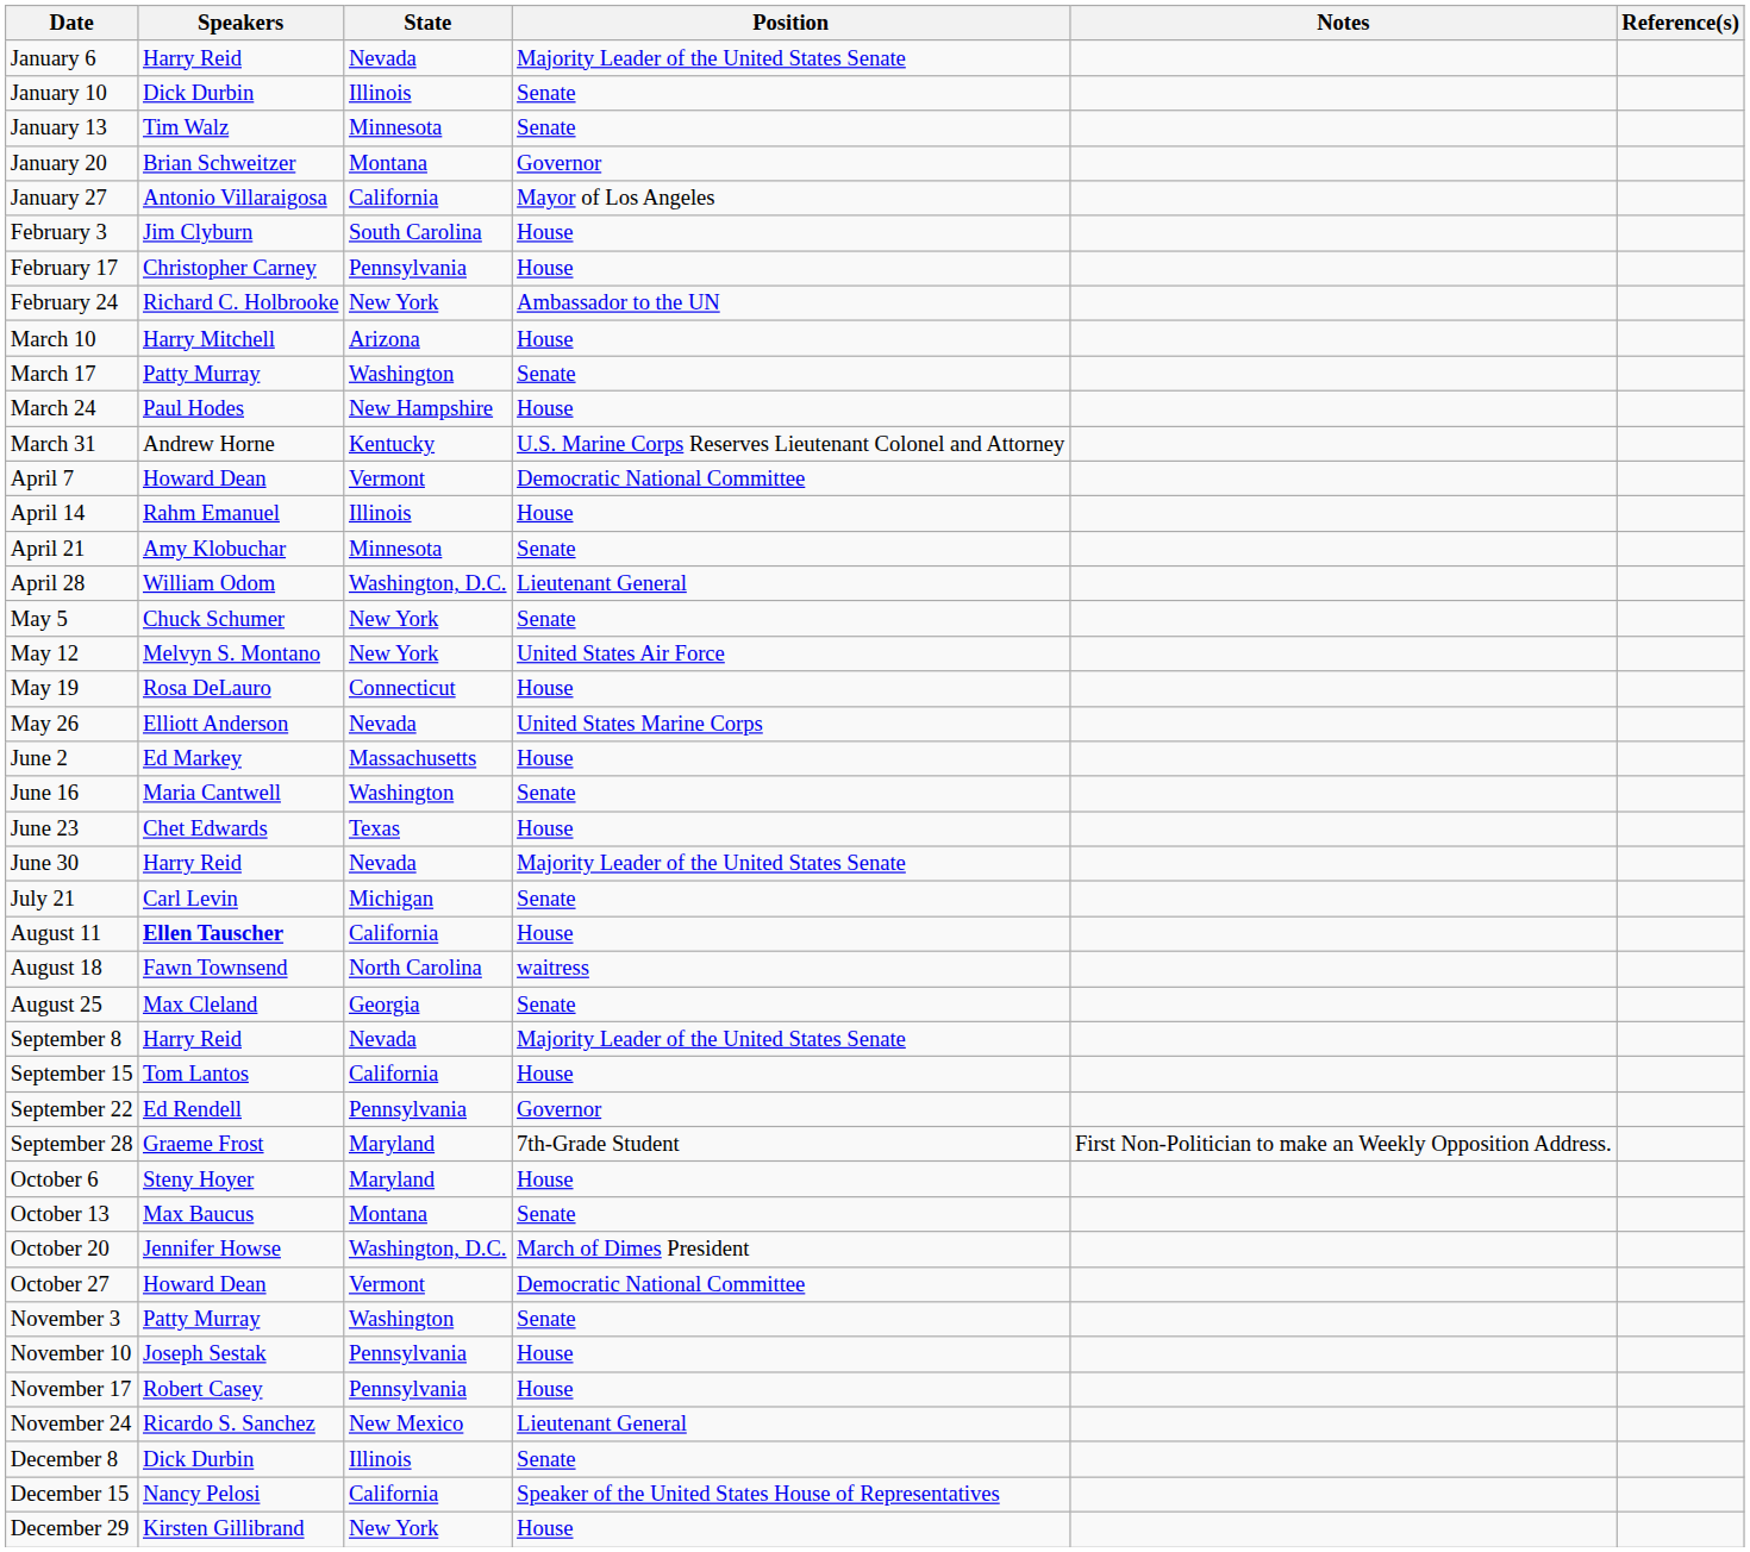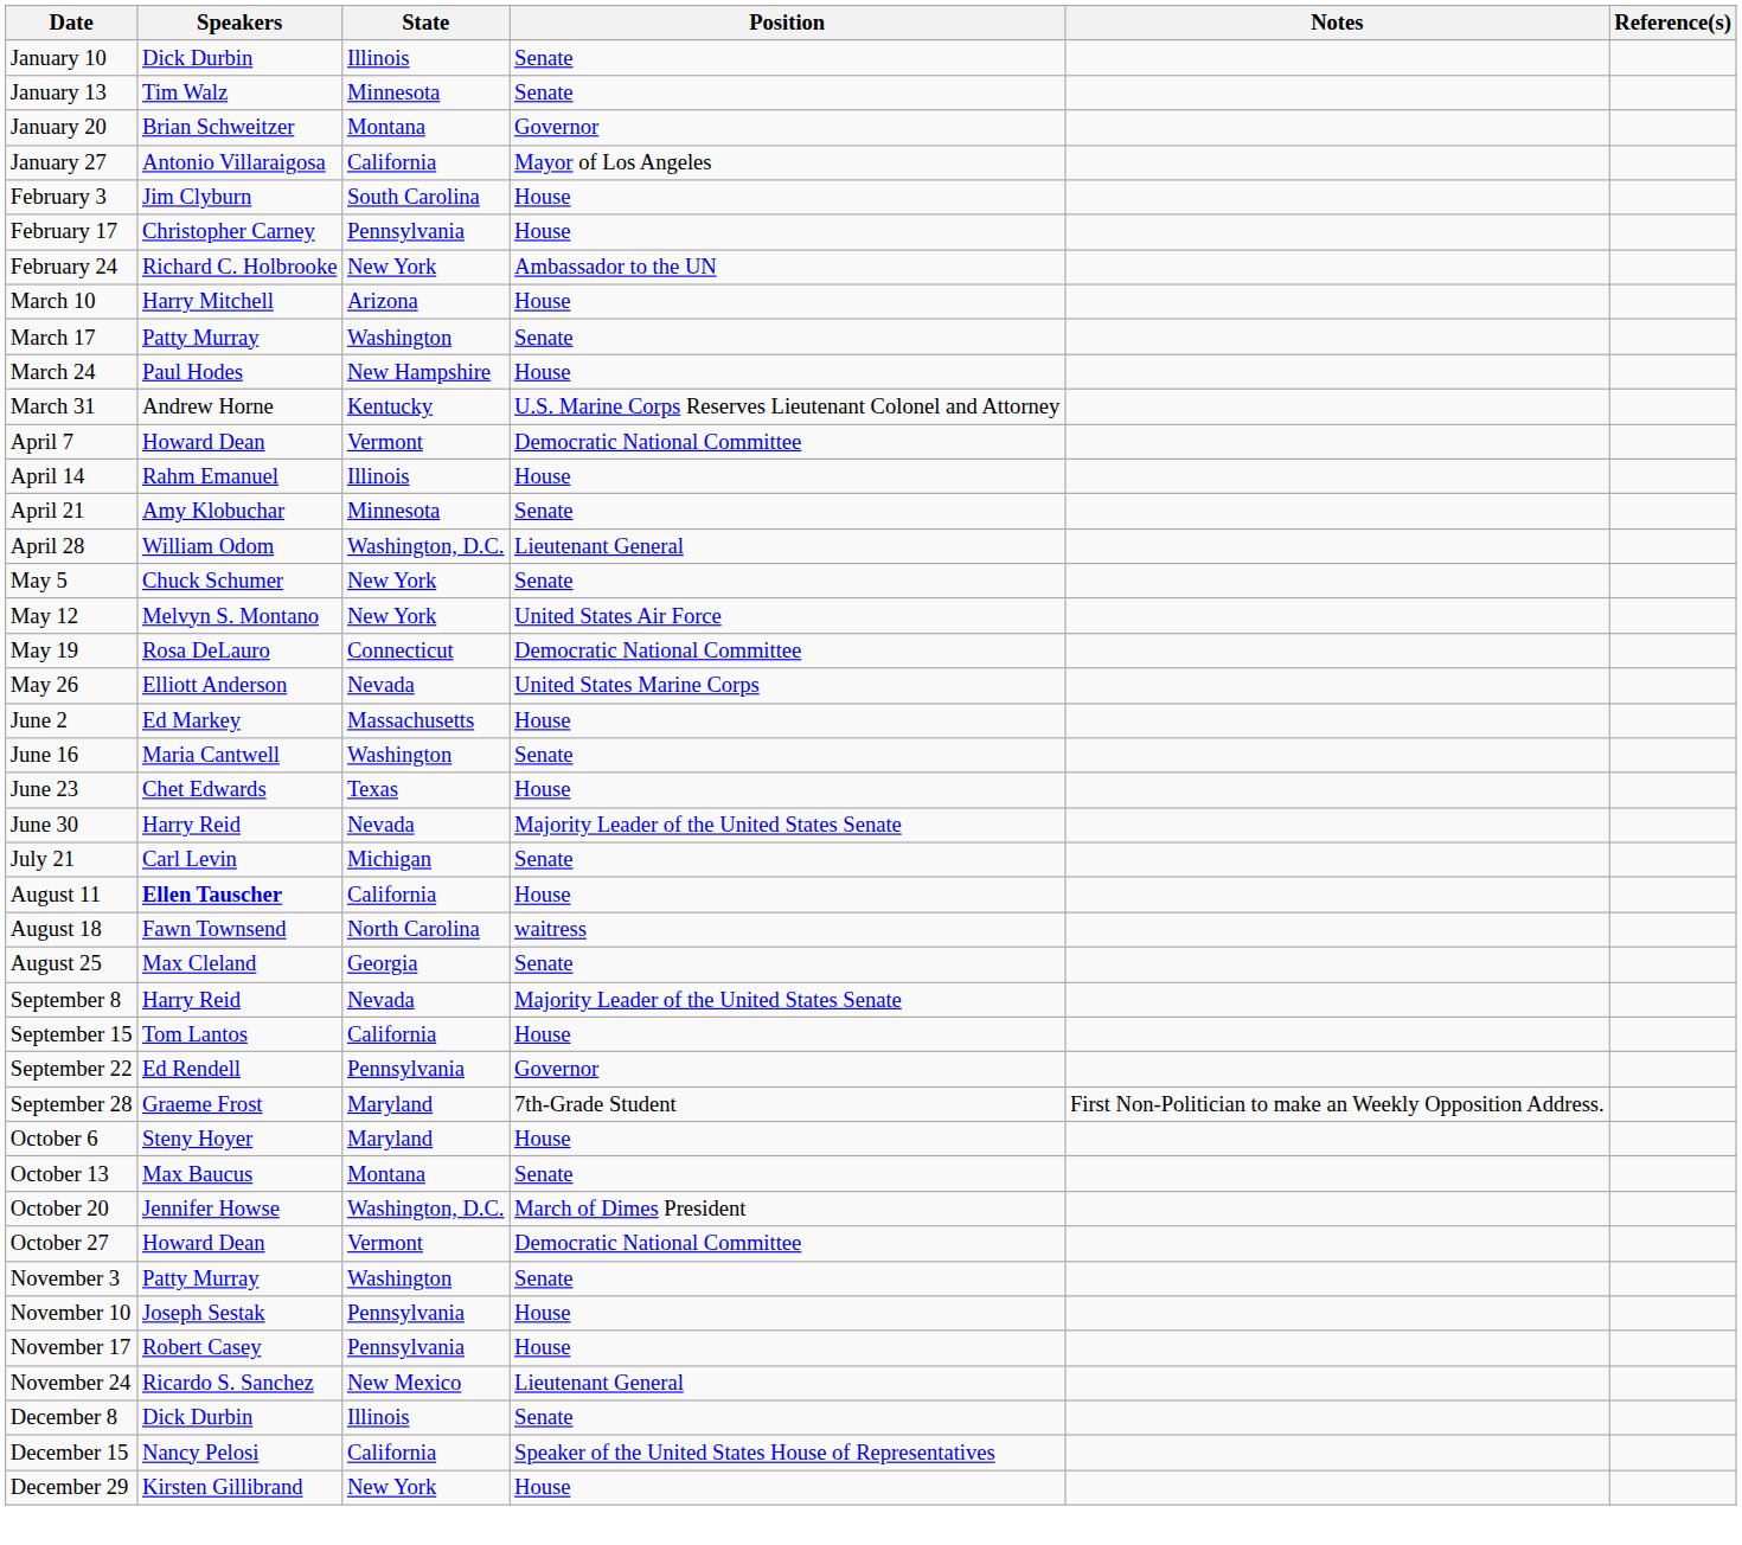- row: January 6 | Harry Reid | Nevada | Majority Leader of the United States Senate
May 19 | Position: House -> Democratic National Committee
